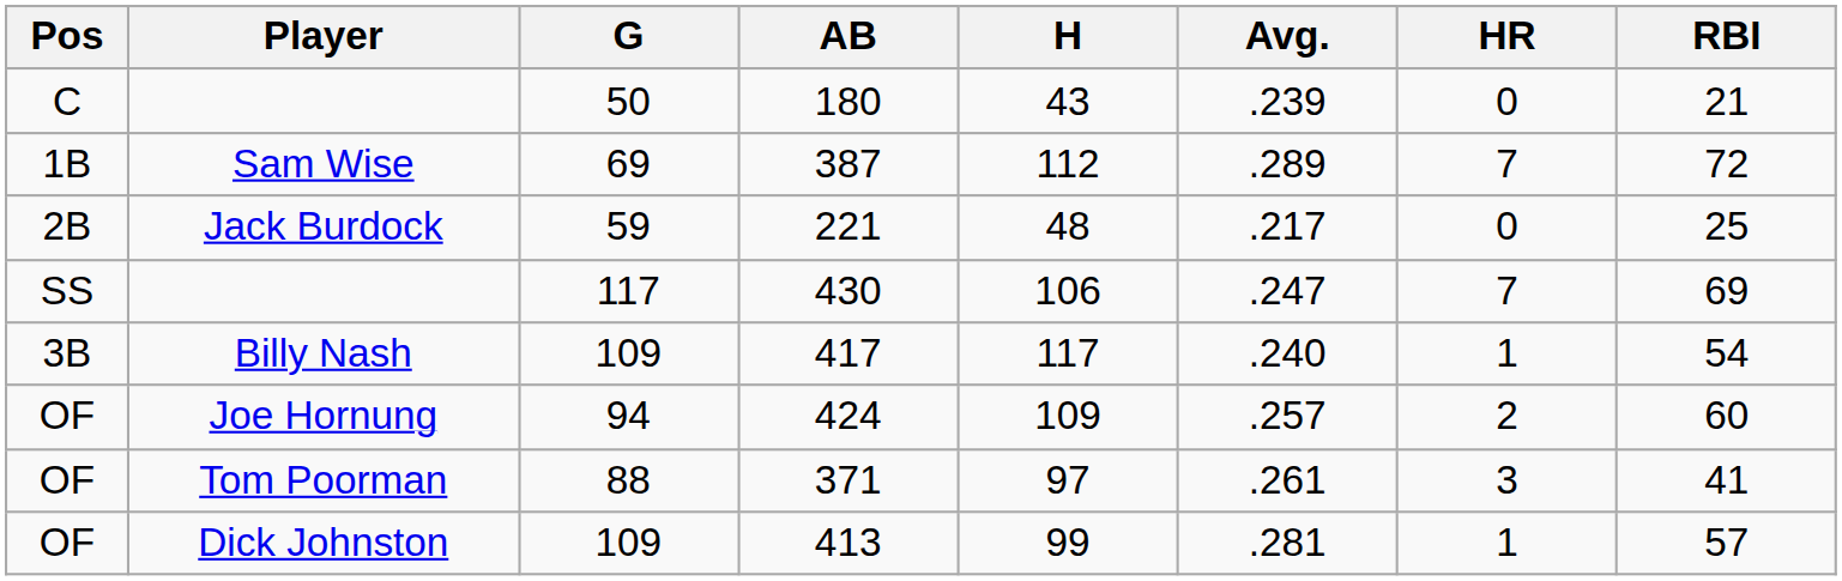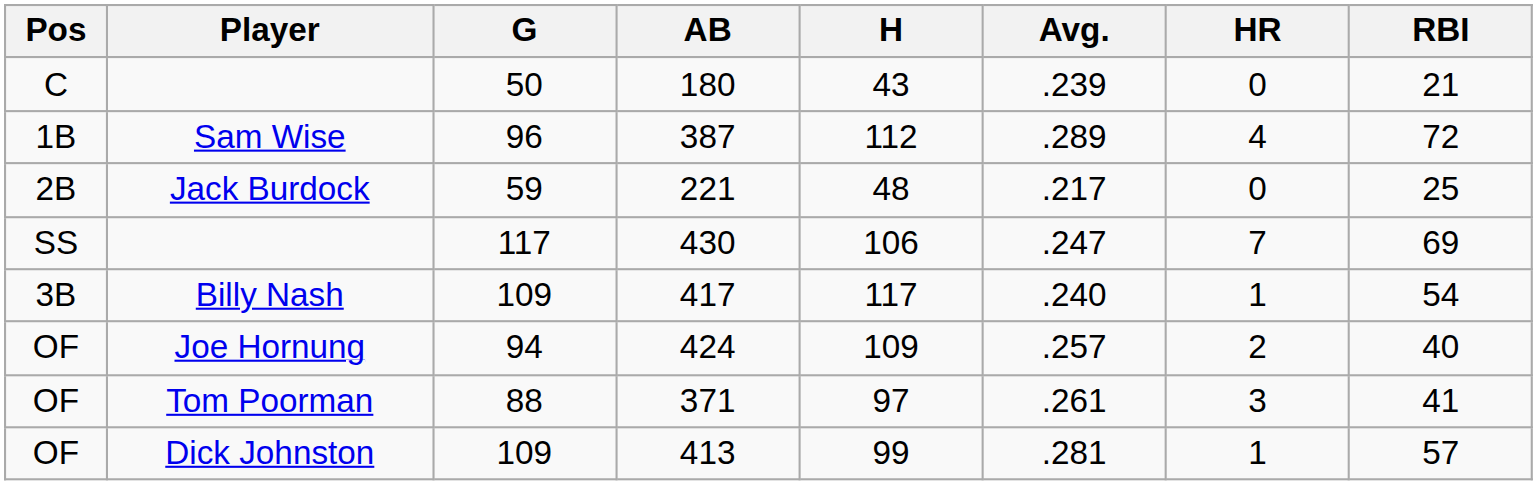387 | G: 69 -> 96
387 | HR: 7 -> 4
424 | RBI: 60 -> 40
